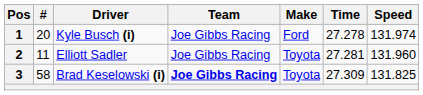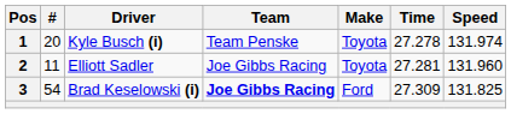1 | Team: Joe Gibbs Racing -> Team Penske
1 | Make: Ford -> Toyota
3 | #: 58 -> 54
3 | Make: Toyota -> Ford
